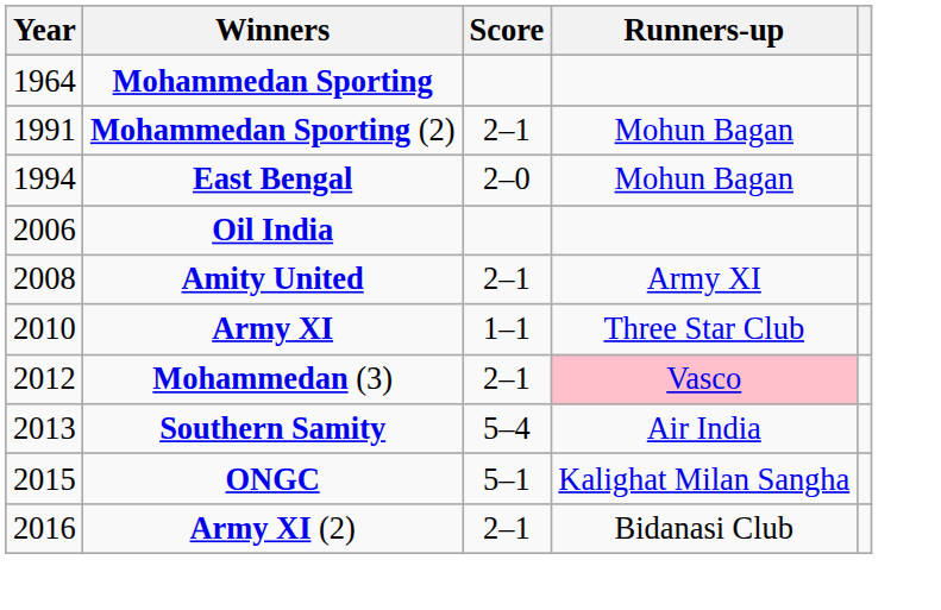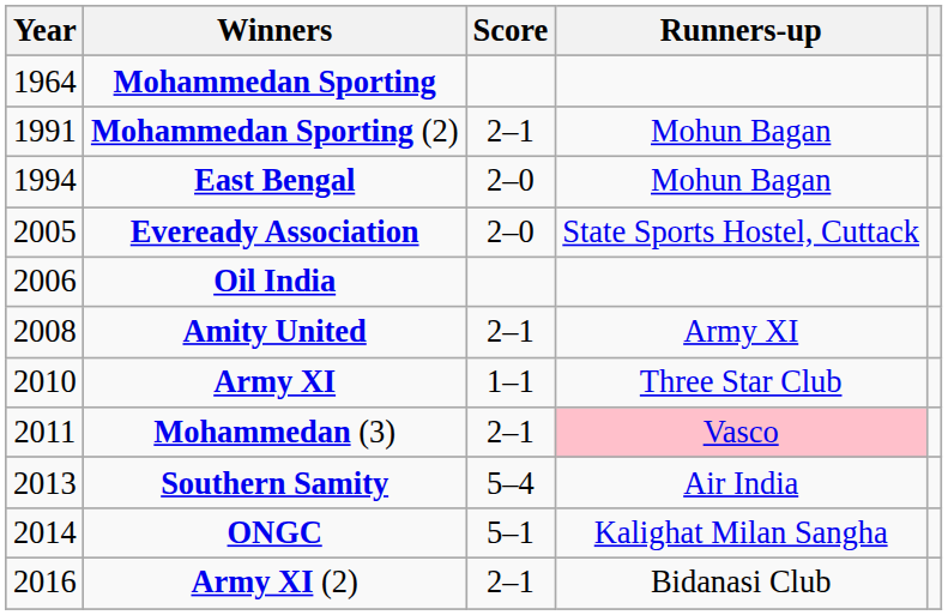+ row: 2005 | Eveready Association | 2–0 | State Sports Hostel, Cuttack
Mohammedan (3) | Year: 2012 -> 2011
ONGC | Year: 2015 -> 2014
